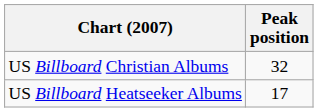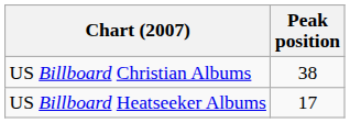US Billboard Christian Albums | Peak position: 32 -> 38
